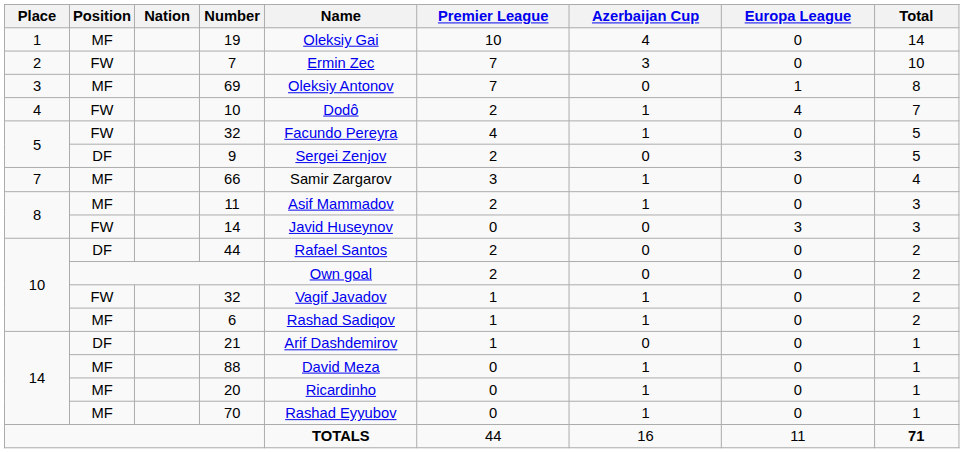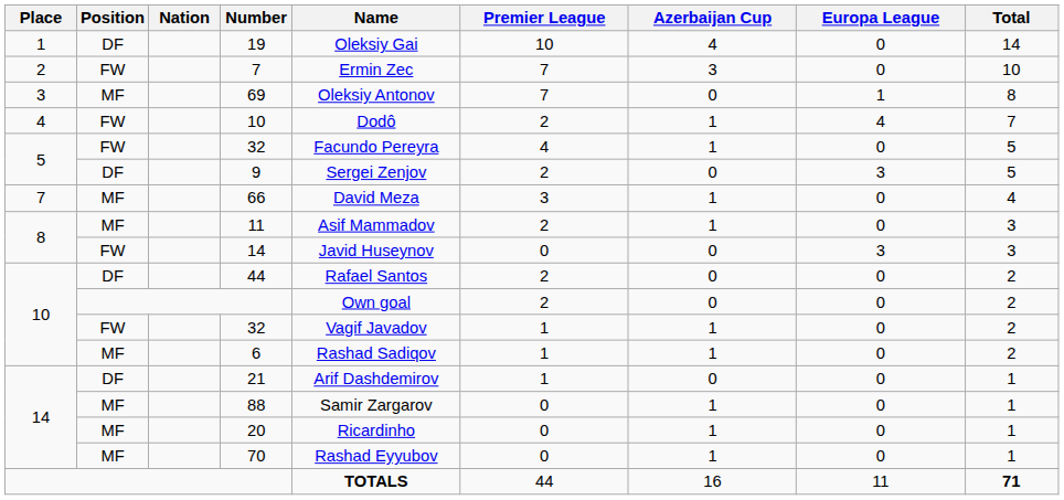19 | Position: MF -> DF
66 | Name: Samir Zargarov -> David Meza
88 | Name: David Meza -> Samir Zargarov
